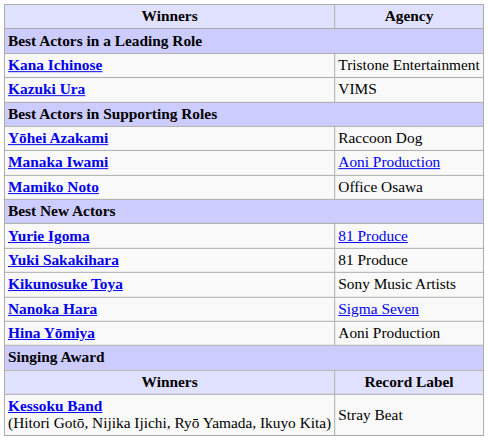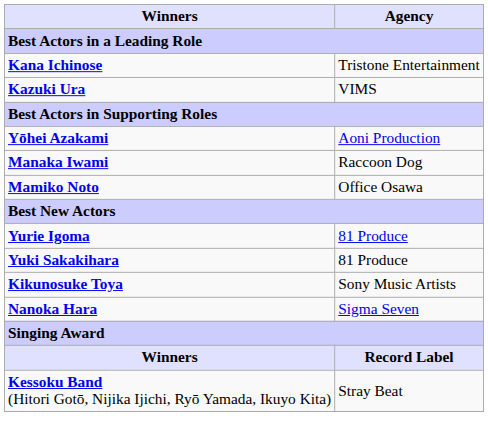Yōhei Azakami | Agency: Raccoon Dog -> Aoni Production
Manaka Iwami | Agency: Aoni Production -> Raccoon Dog
- row: Hina Yōmiya | Aoni Production
